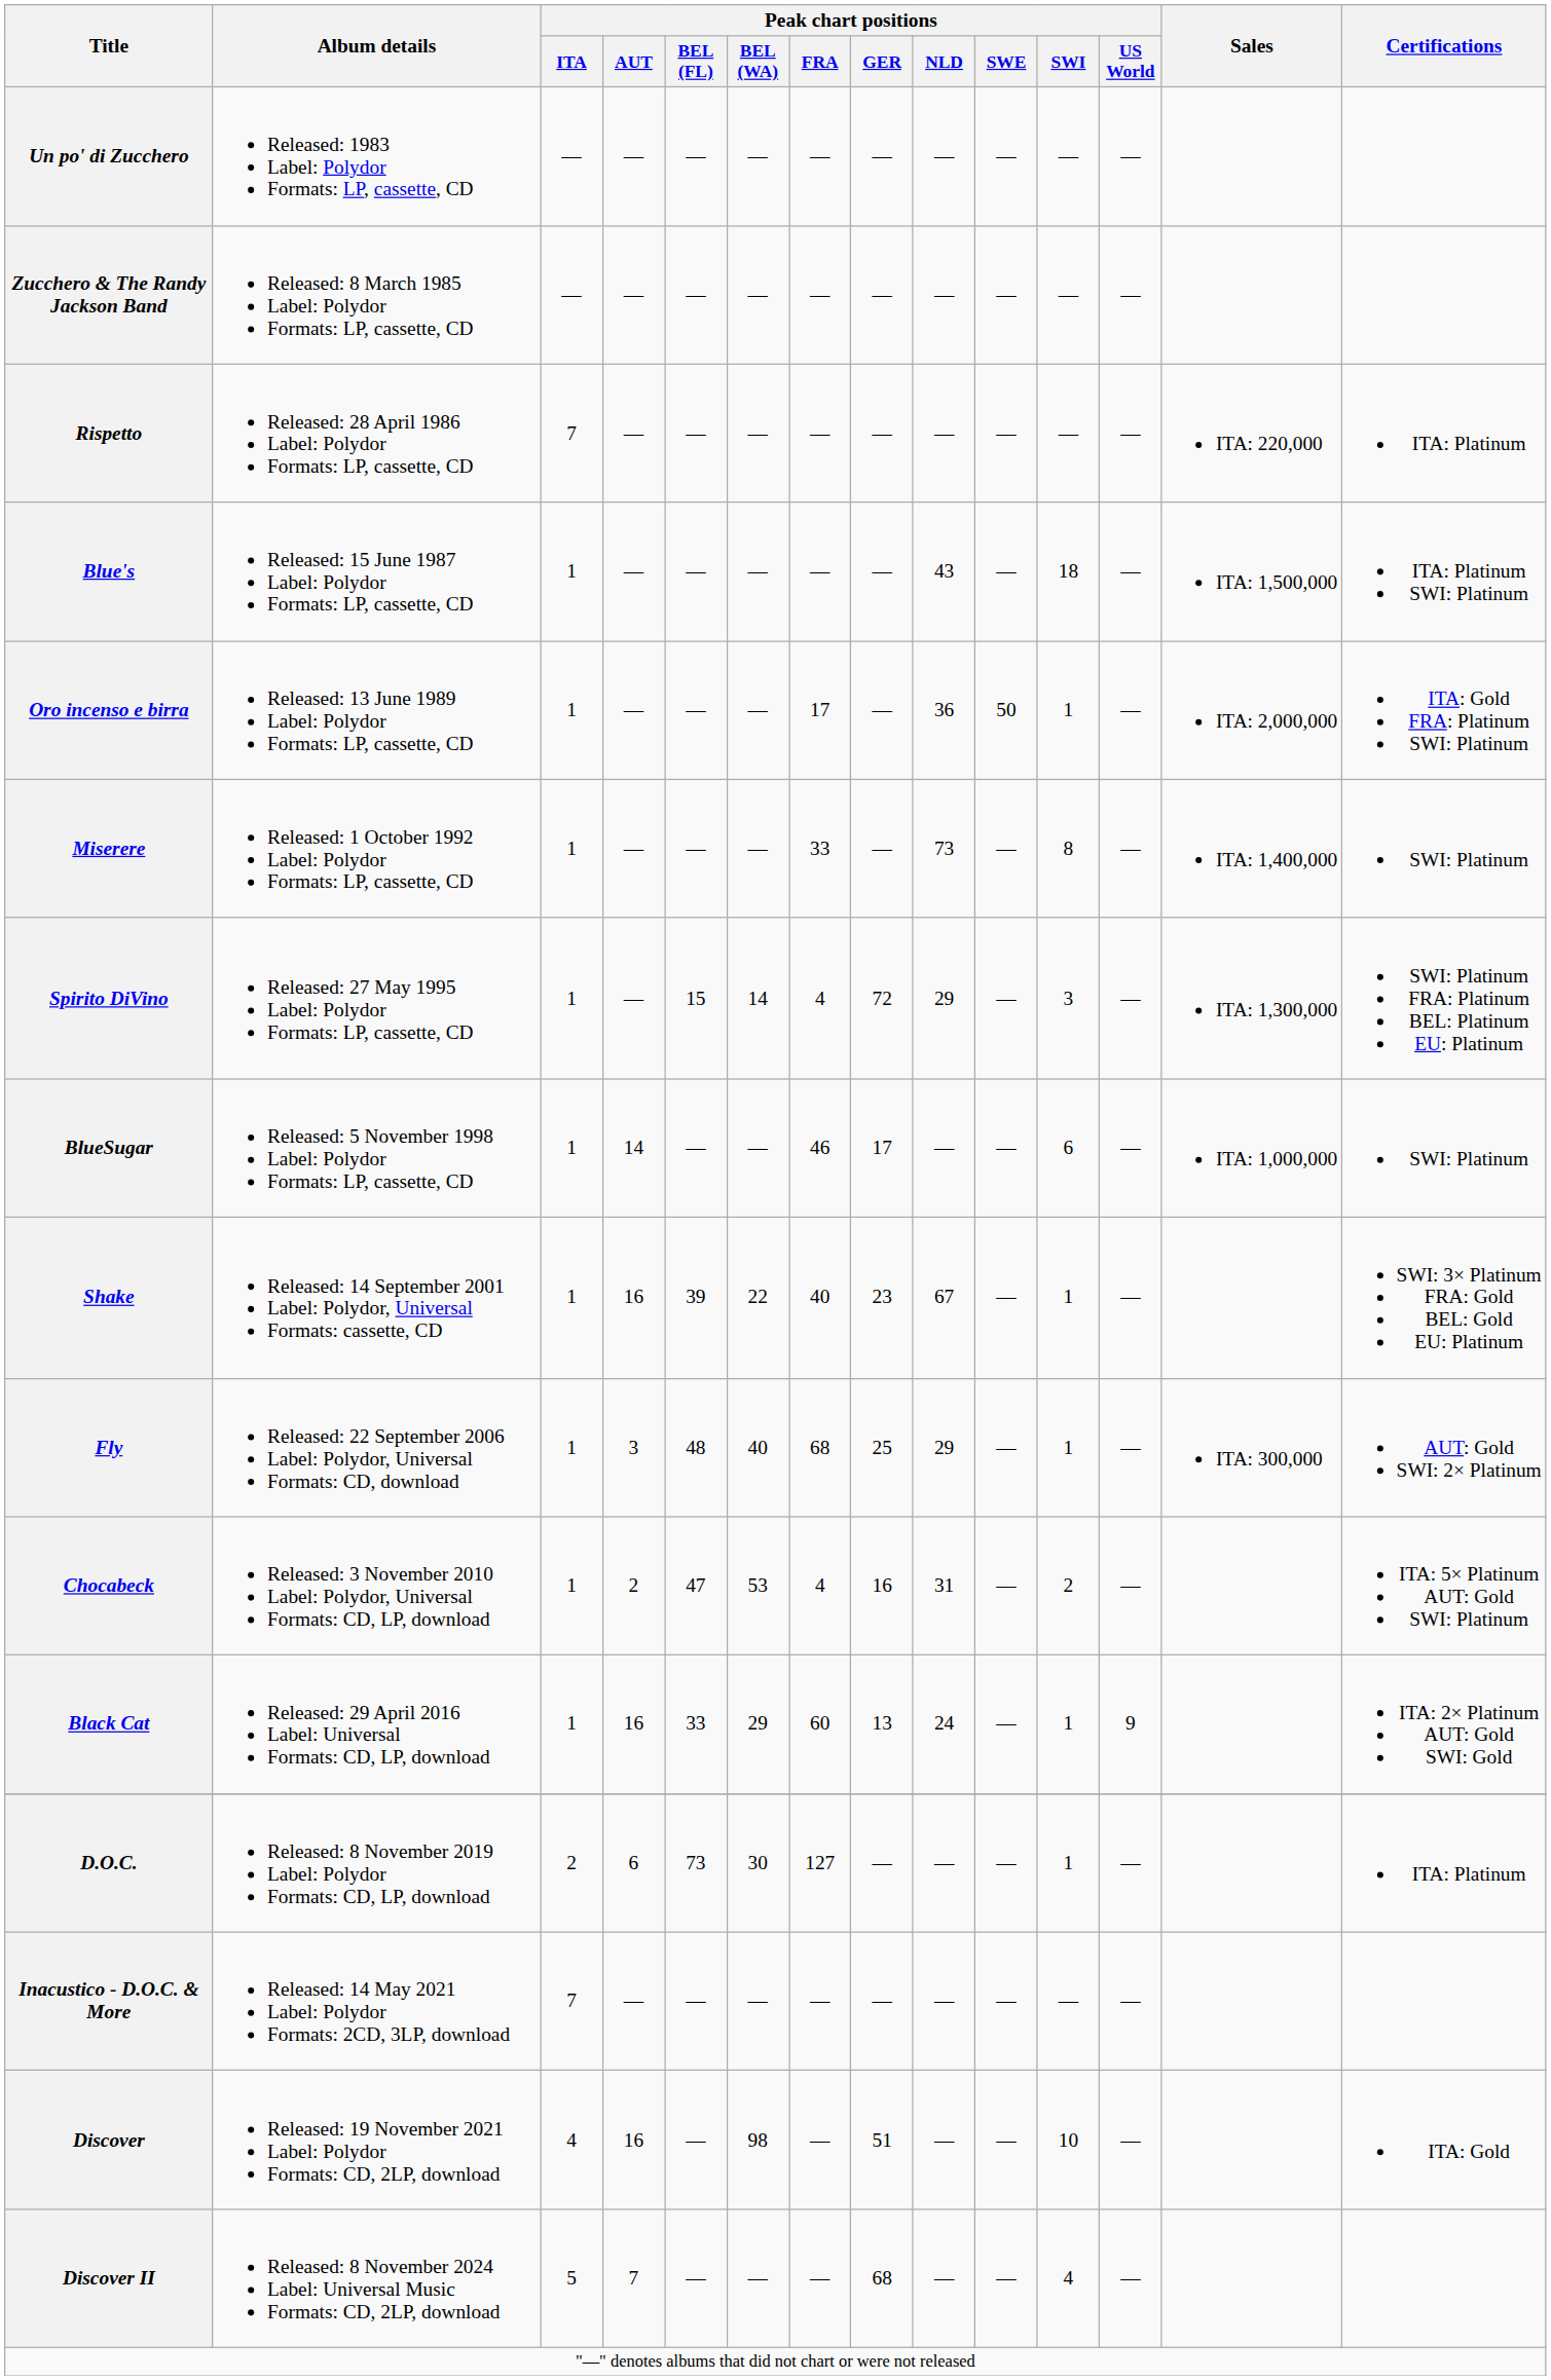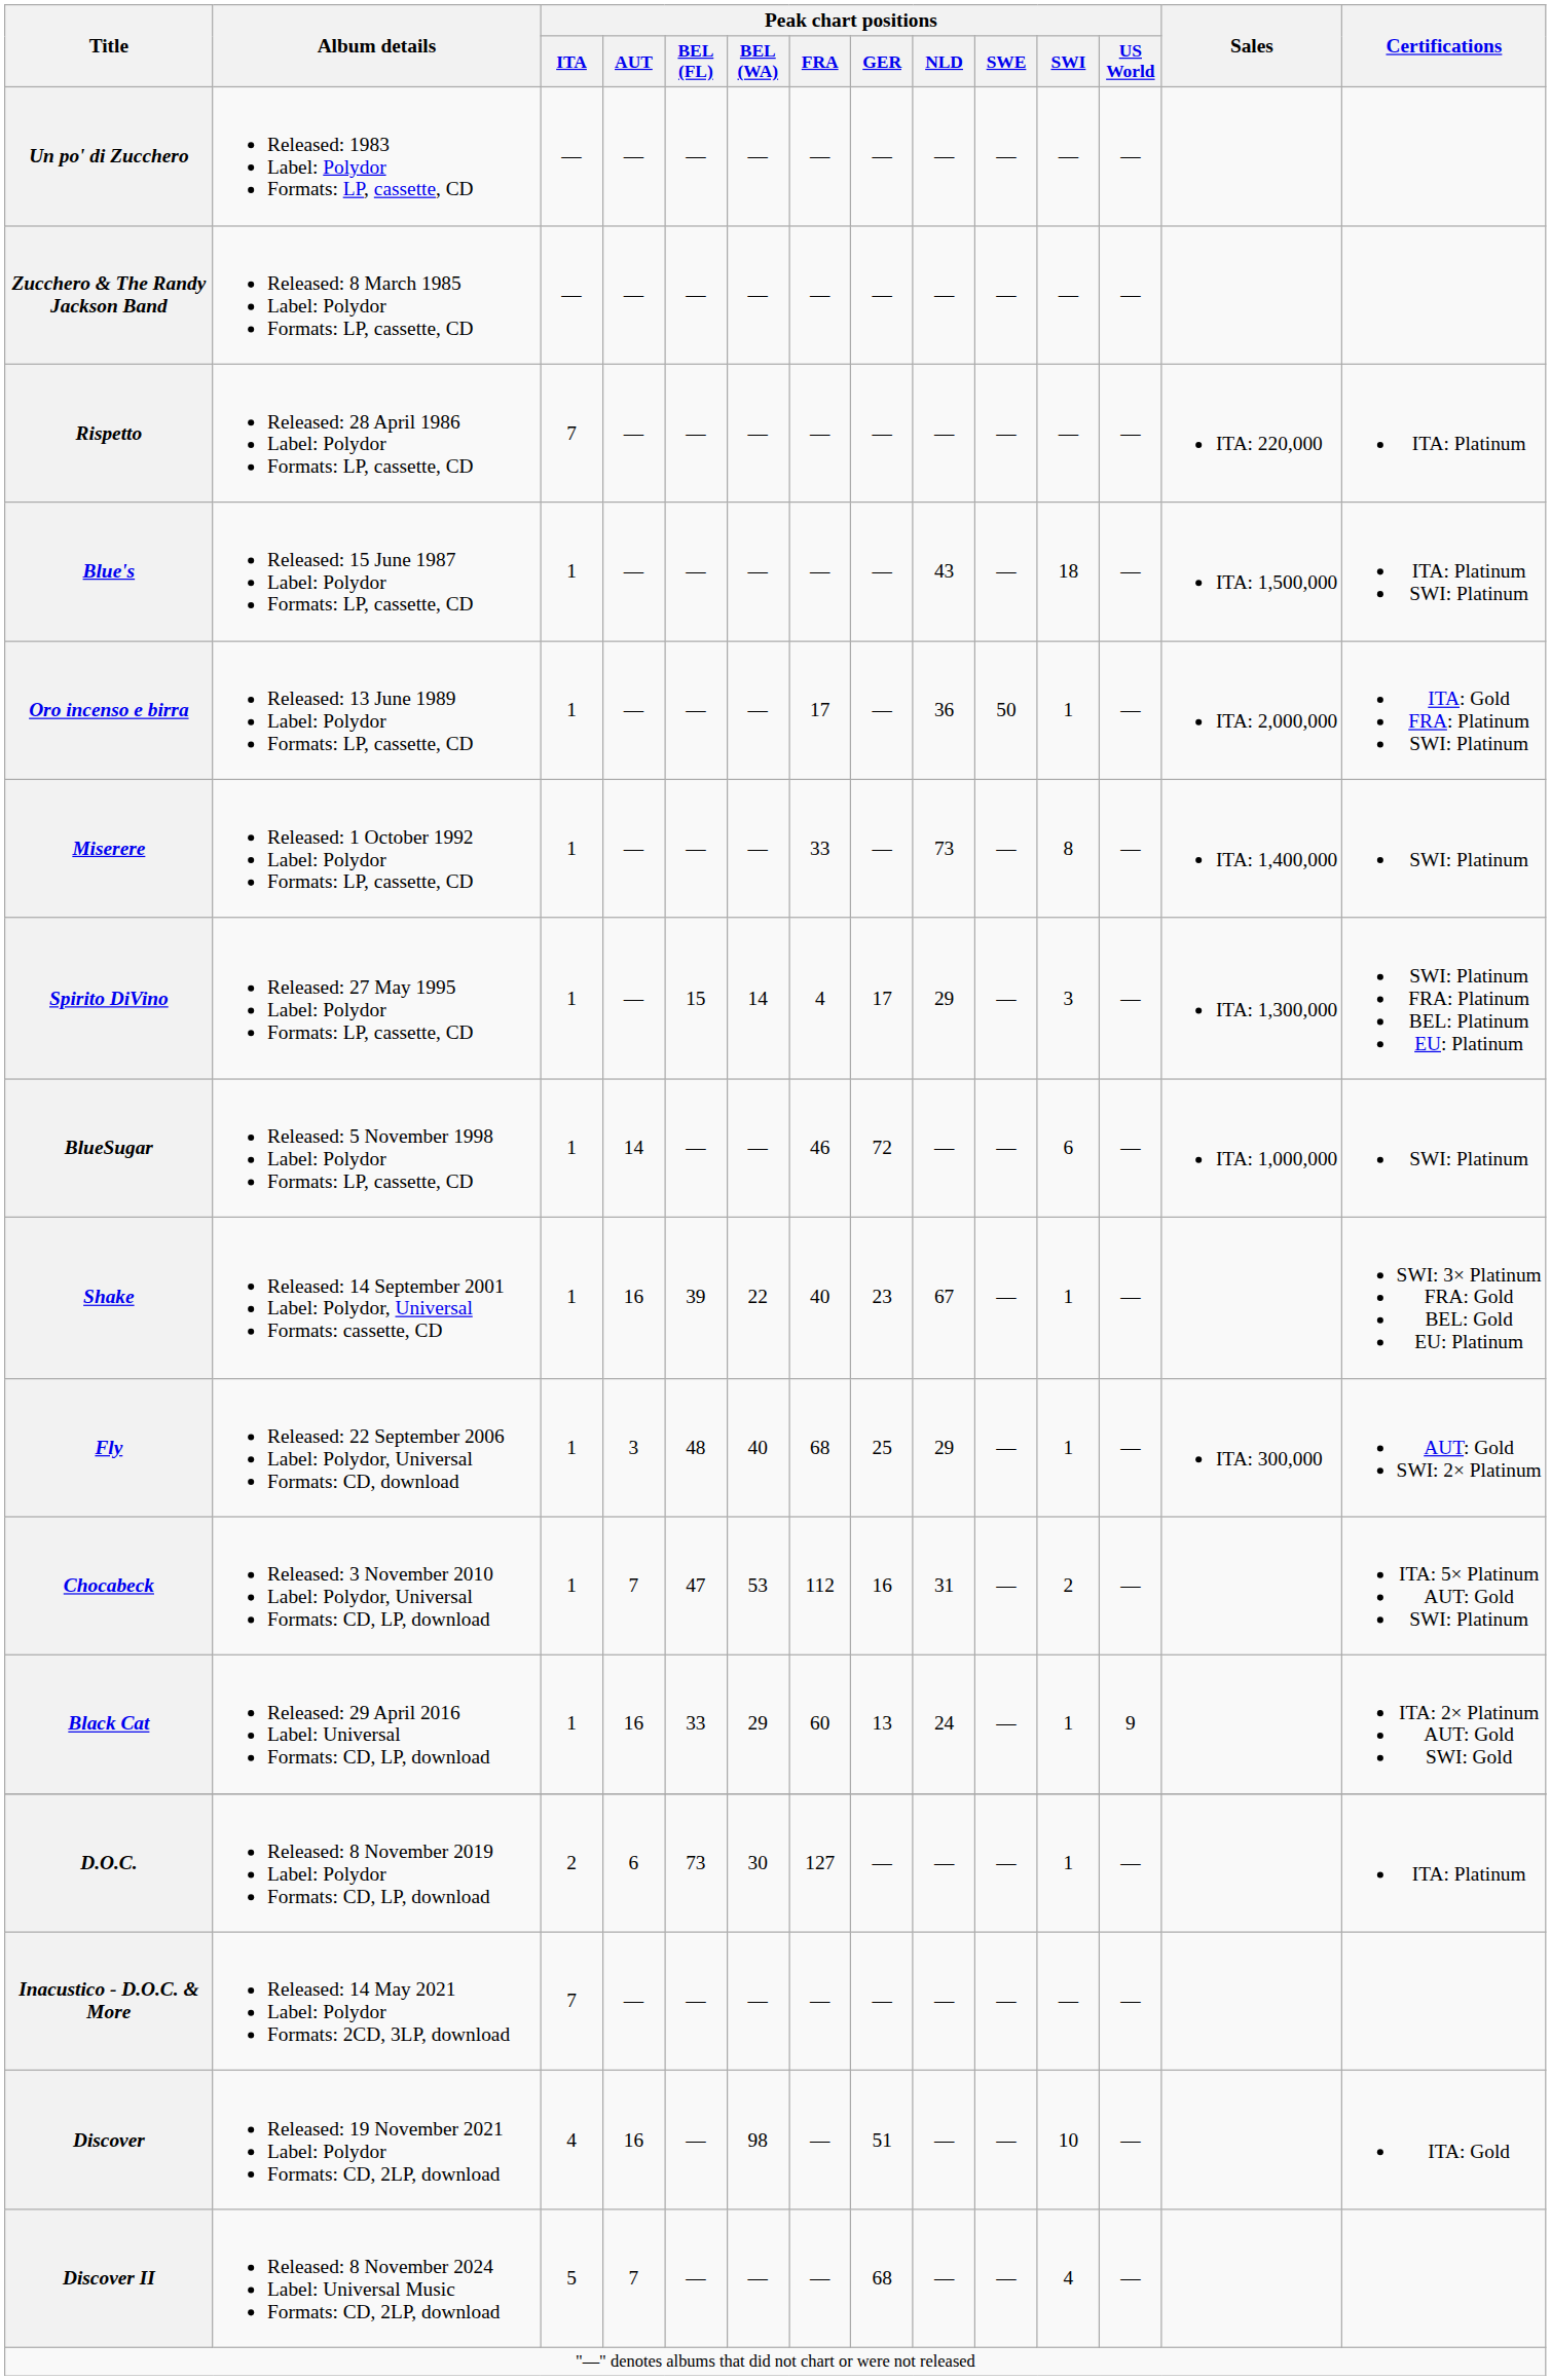Spirito DiVino | Peak chart positions / GER: 72 -> 17
BlueSugar | Peak chart positions / GER: 17 -> 72
Chocabeck | Peak chart positions / AUT: 2 -> 7
Chocabeck | Peak chart positions / FRA: 4 -> 112
